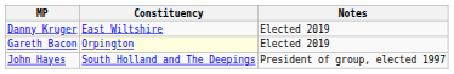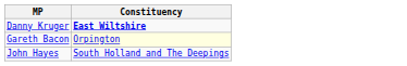- column: Notes | Elected 2019 | Elected 2019 | President of group, elected 1997
Danny Kruger | Constituency: normal -> bold
